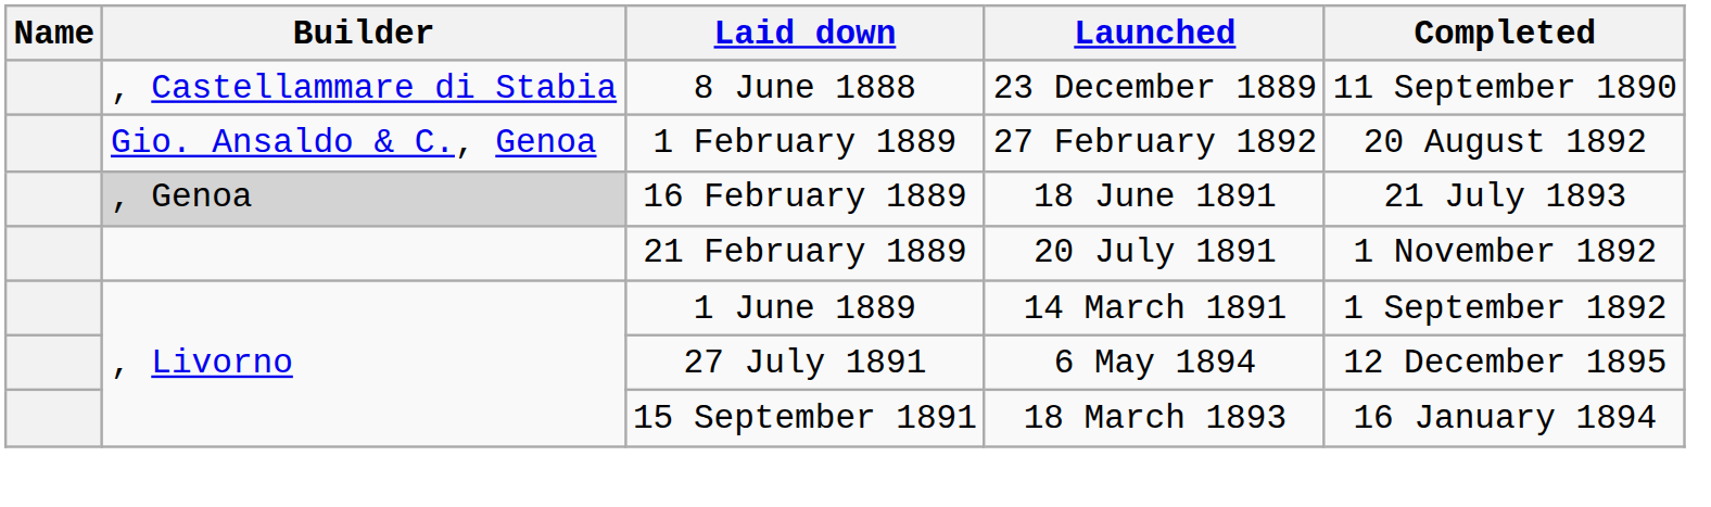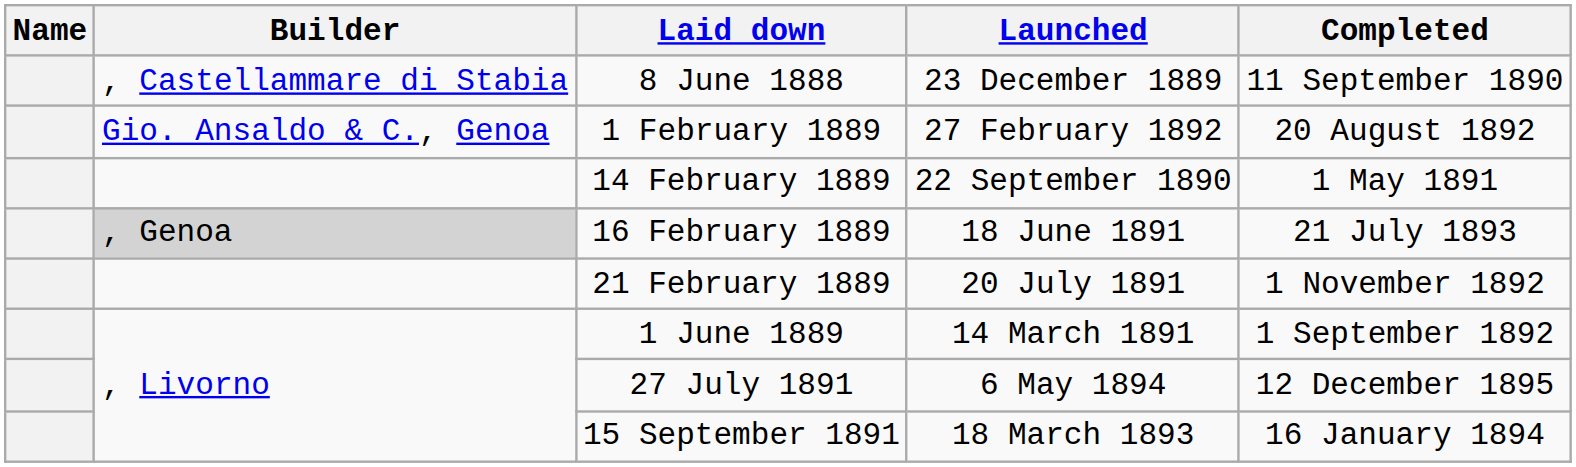+ row: 14 February 1889 | 22 September 1890 | 1 May 1891
